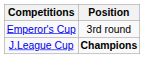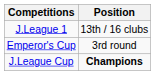+ row: J.League 1 | 13th / 16 clubs
